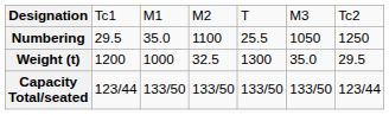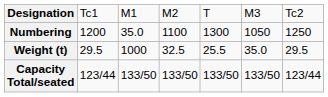Numbering | column 2: 29.5 -> 1200
Numbering | column 5: 25.5 -> 1300
Weight (t) | column 2: 1200 -> 29.5
Weight (t) | column 5: 1300 -> 25.5
